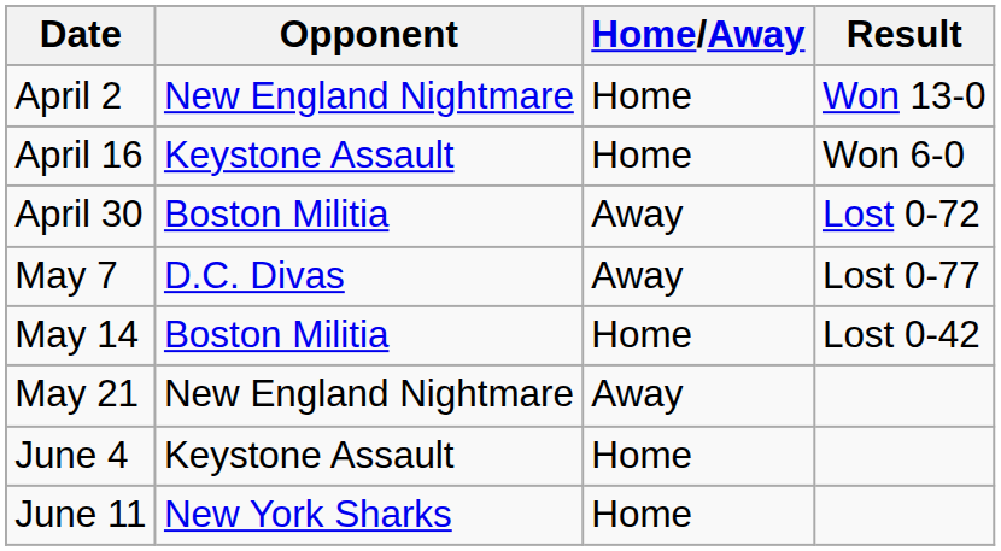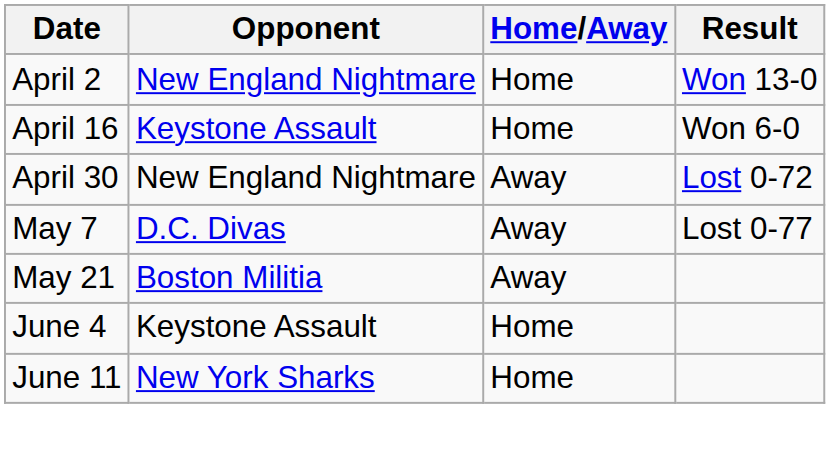April 30 | Opponent: Boston Militia -> New England Nightmare
- row: May 14 | Boston Militia | Home | Lost 0-42
May 21 | Opponent: New England Nightmare -> Boston Militia
